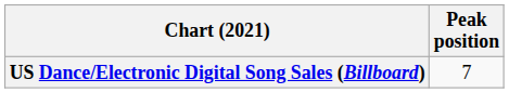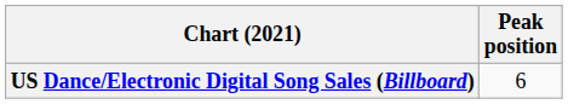US Dance/Electronic Digital Song Sales (Billboard) | Peak position: 7 -> 6
